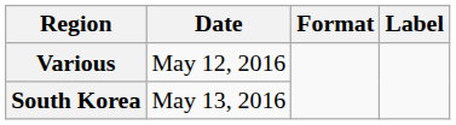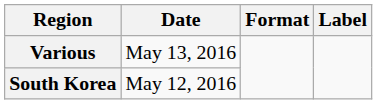Various | Date: May 12, 2016 -> May 13, 2016
South Korea | Date: May 13, 2016 -> May 12, 2016
